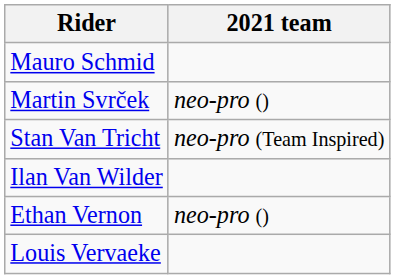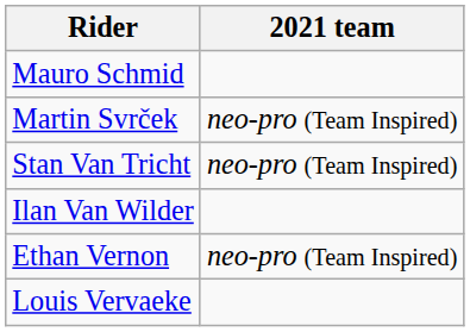Martin Svrček | 2021 team: neo-pro () -> neo-pro (Team Inspired)
Ethan Vernon | 2021 team: neo-pro () -> neo-pro (Team Inspired)
